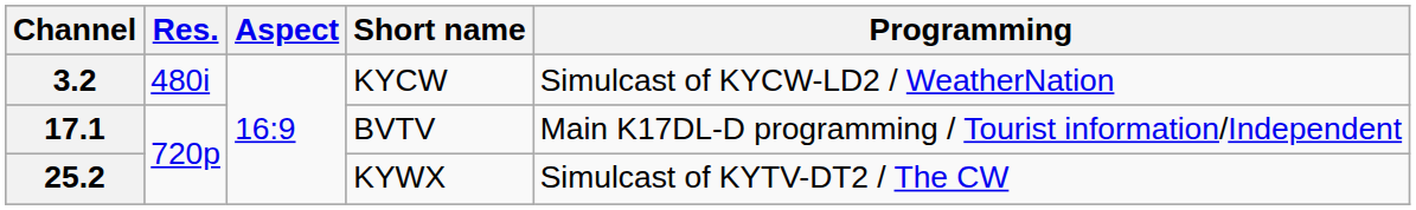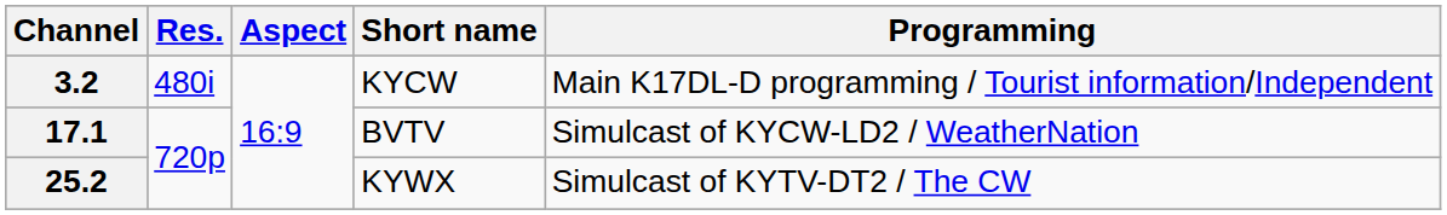3.2 | Programming: Simulcast of KYCW-LD2 / WeatherNation -> Main K17DL-D programming / Tourist information/Independent
17.1 | Programming: Main K17DL-D programming / Tourist information/Independent -> Simulcast of KYCW-LD2 / WeatherNation
